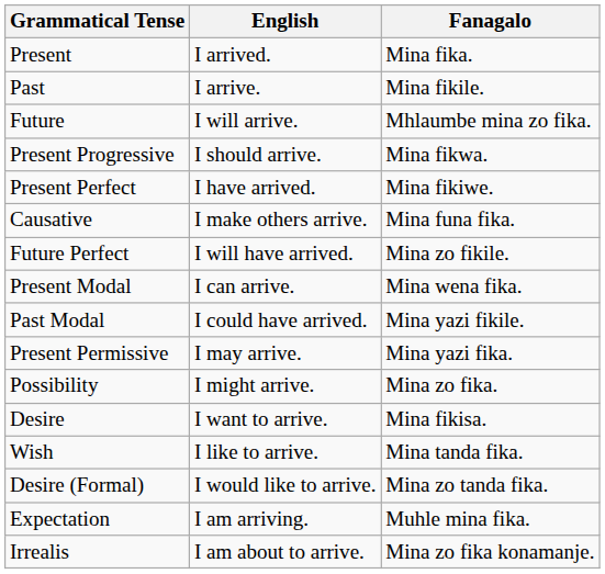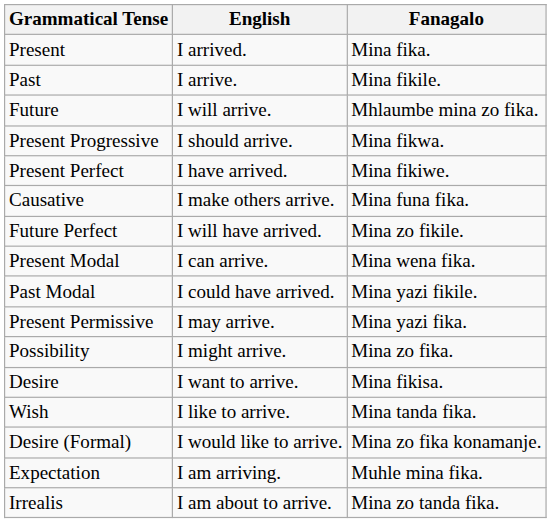Desire (Formal) | Fanagalo: Mina zo tanda fika. -> Mina zo fika konamanje.
Irrealis | Fanagalo: Mina zo fika konamanje. -> Mina zo tanda fika.
